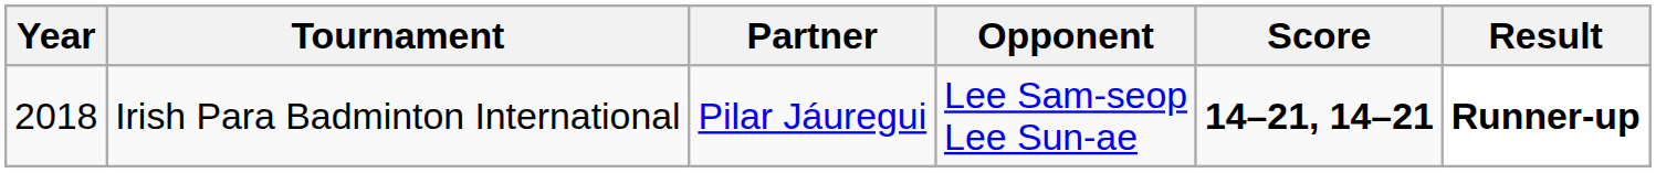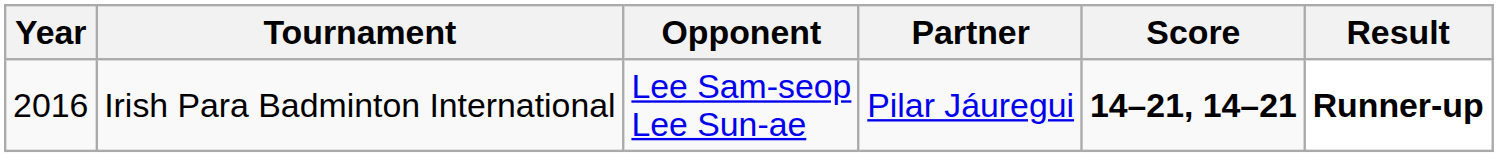columns swapped: Partner <-> Opponent
Irish Para Badminton International | Year: 2018 -> 2016
